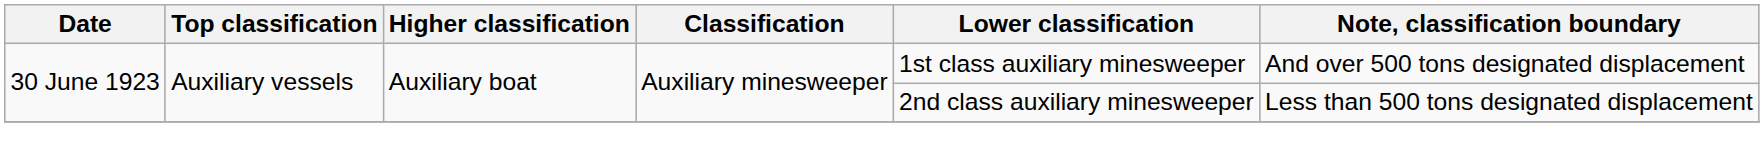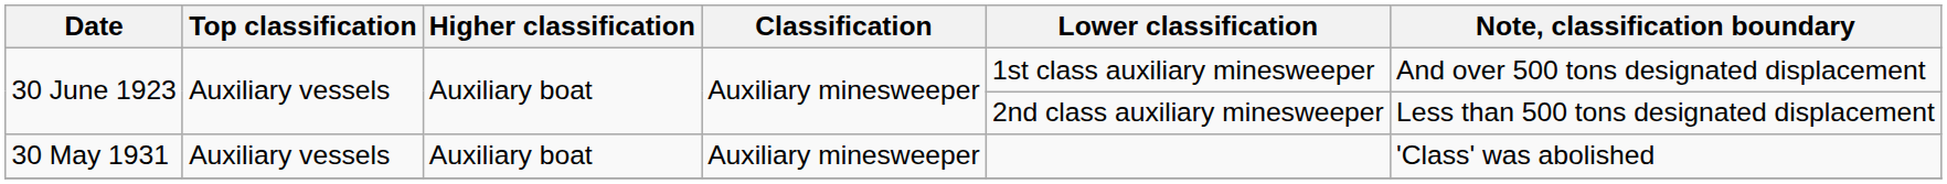+ row: 30 May 1931 | Auxiliary vessels | Auxiliary boat | Auxiliary minesweeper | 'Class' was abolished
